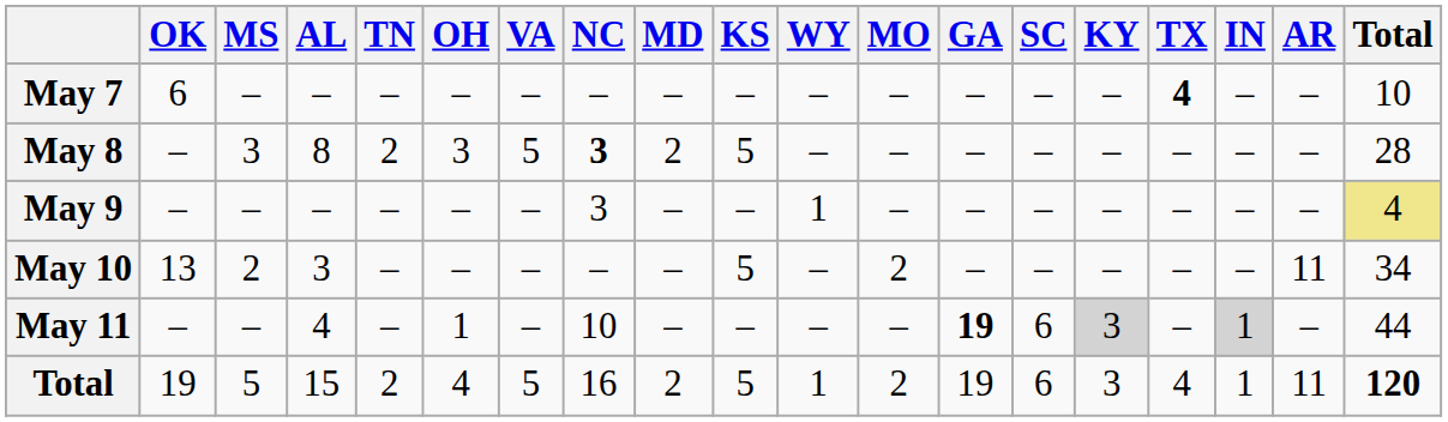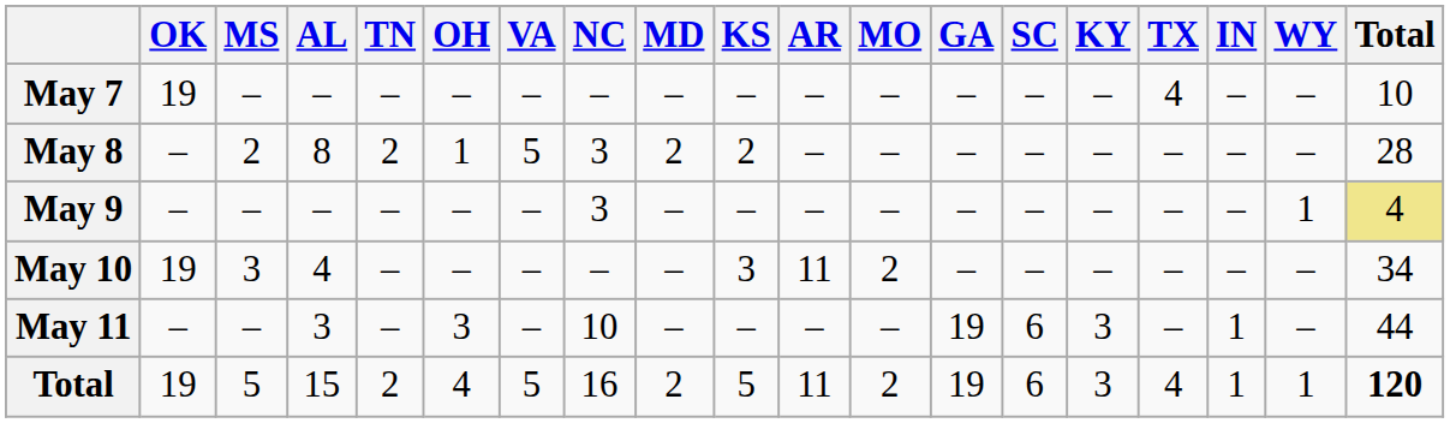columns swapped: AR <-> WY
May 7 | OK: 6 -> 19
May 7 | TX: bold -> normal
May 8 | MS: 3 -> 2
May 8 | OH: 3 -> 1
May 8 | NC: bold -> normal
May 8 | KS: 5 -> 2
May 10 | OK: 13 -> 19
May 10 | MS: 2 -> 3
May 10 | AL: 3 -> 4
May 10 | KS: 5 -> 3
May 11 | AL: 4 -> 3
May 11 | OH: 1 -> 3
May 11 | GA: bold -> normal
May 11 | KY: lightgrey background -> no background
May 11 | IN: lightgrey background -> no background
